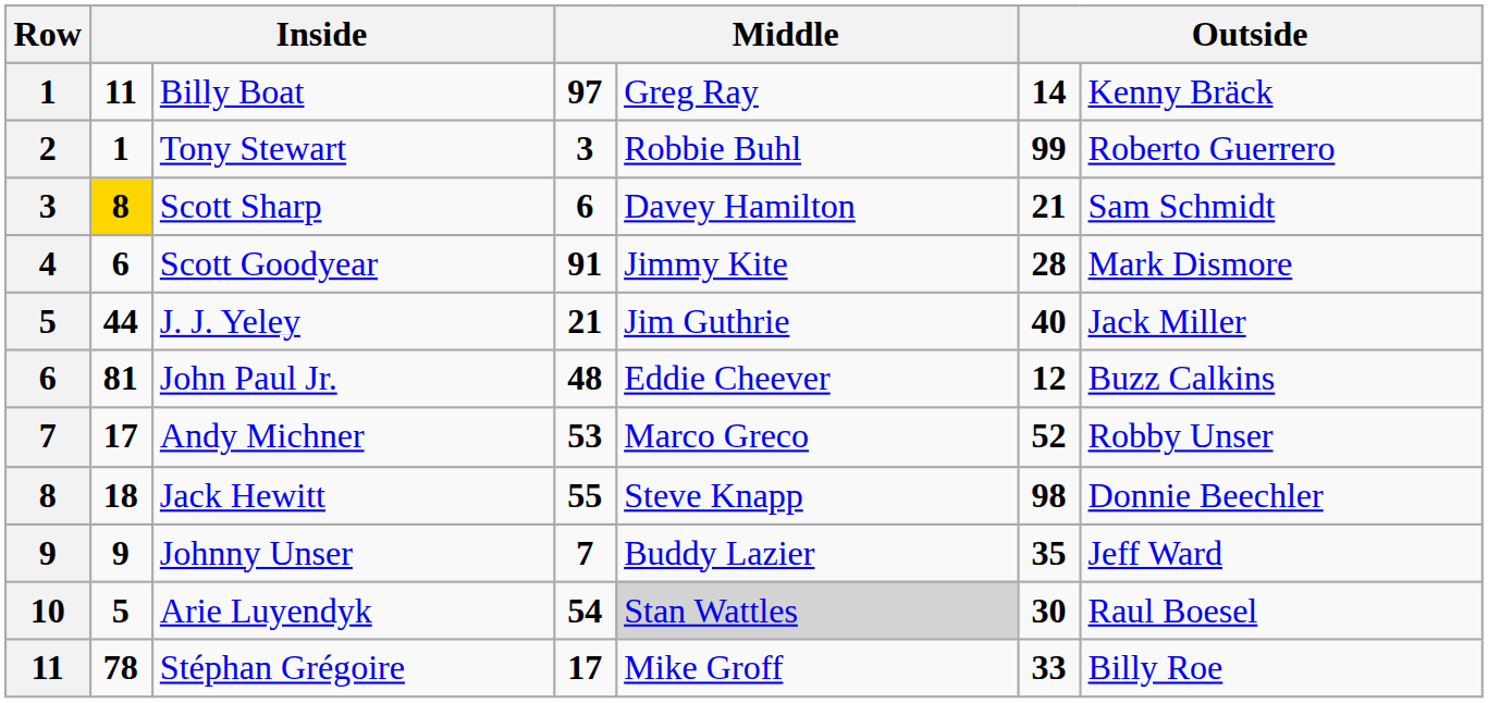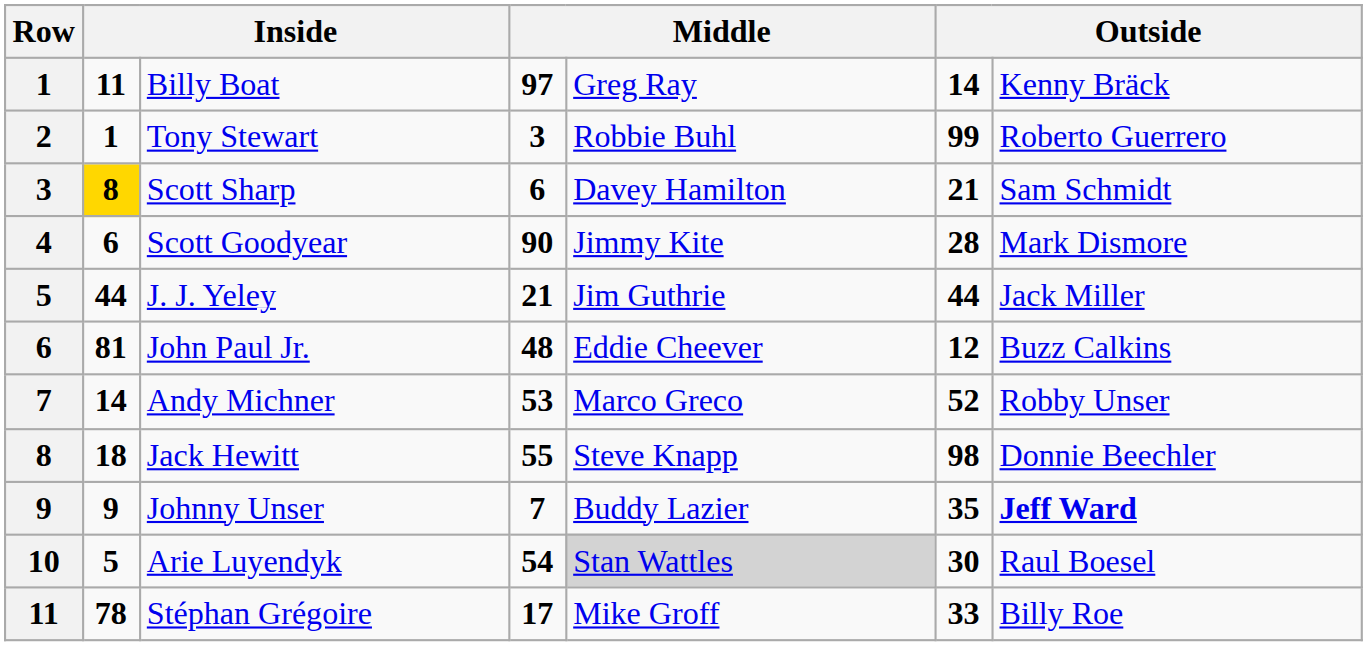Scott Goodyear | column 4: 91 -> 90
J. J. Yeley | column 6: 40 -> 44
Andy Michner | column 2: 17 -> 14
Johnny Unser | column 7: normal -> bold
